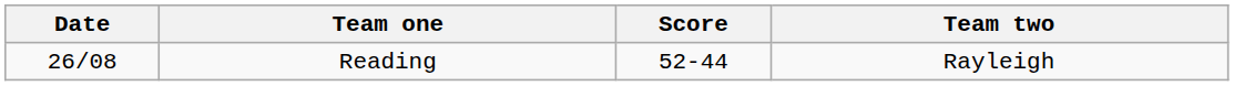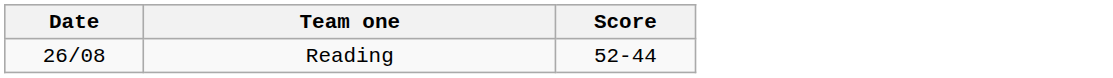- column: Team two | Rayleigh
